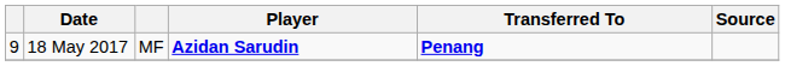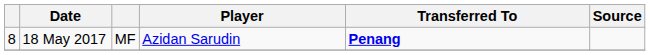18 May 2017 | column 1: 9 -> 8
18 May 2017 | Player: bold -> normal
